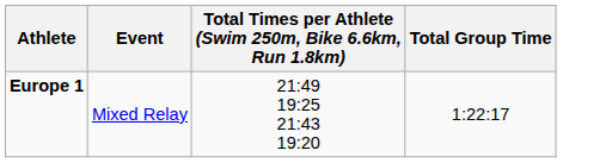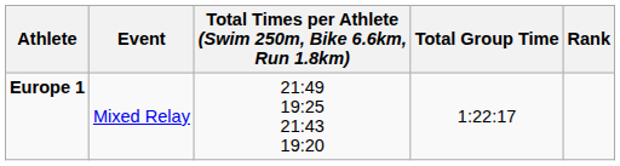+ column: Rank
